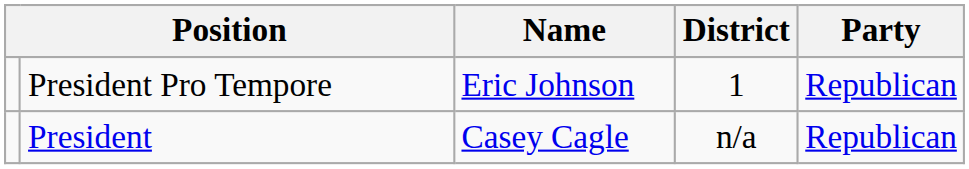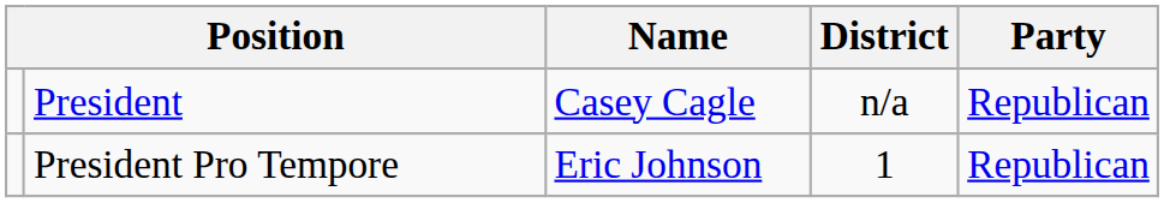rows swapped: President <-> President Pro Tempore
